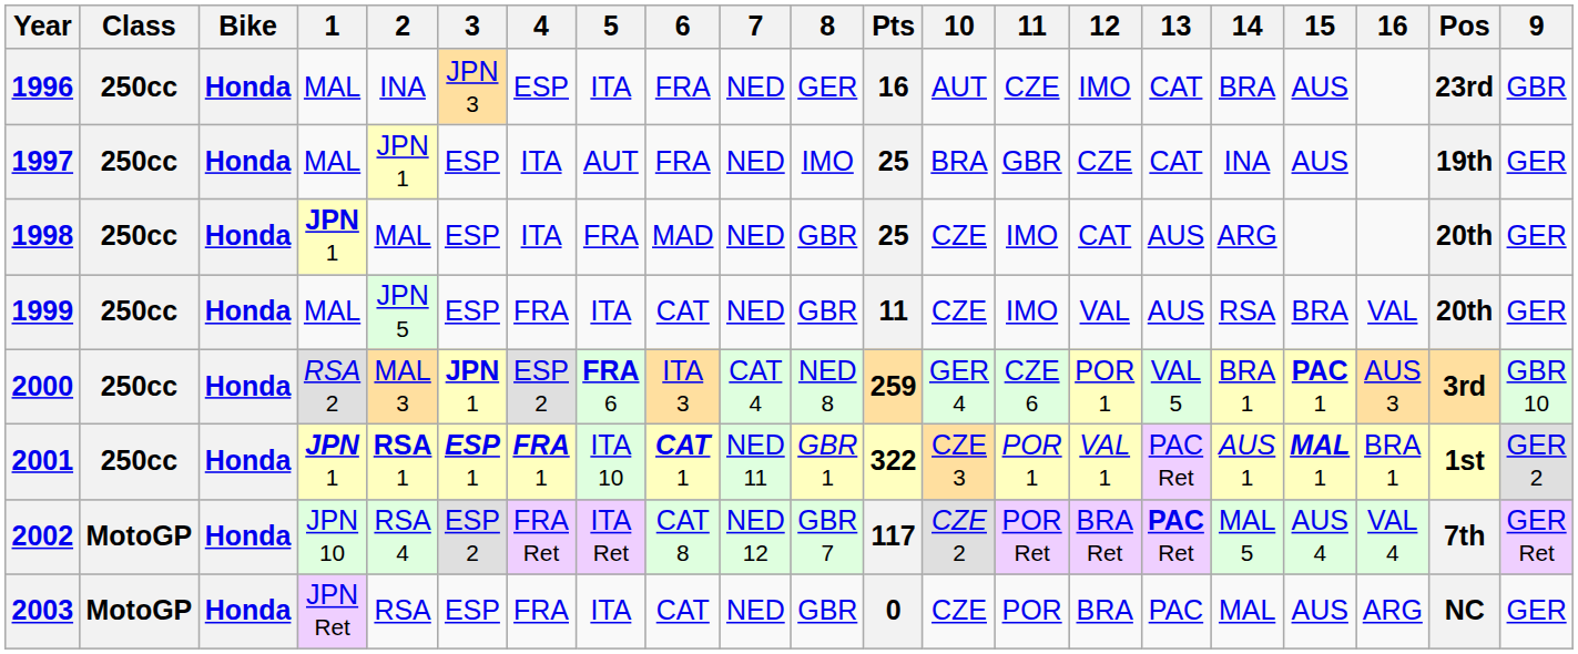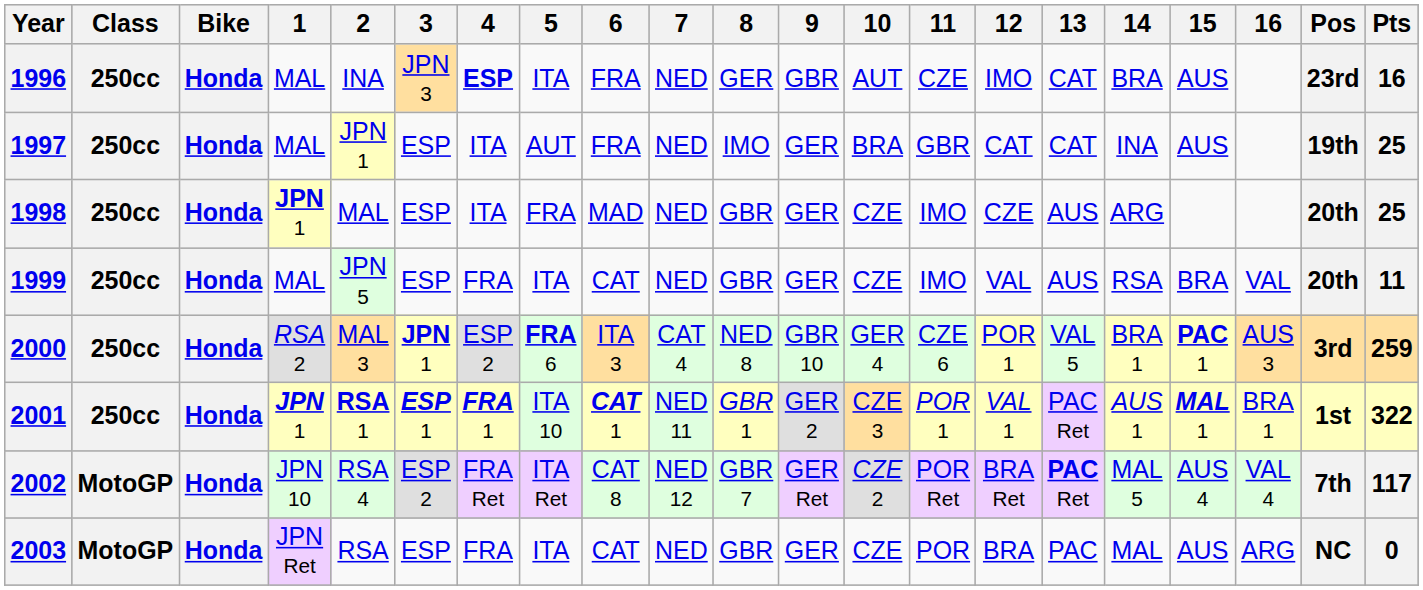columns swapped: 9 <-> Pts
1996 | 4: normal -> bold
1997 | 12: CZE -> CAT
1998 | 12: CAT -> CZE
